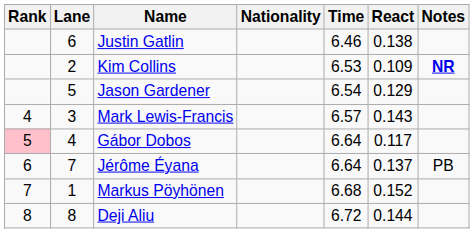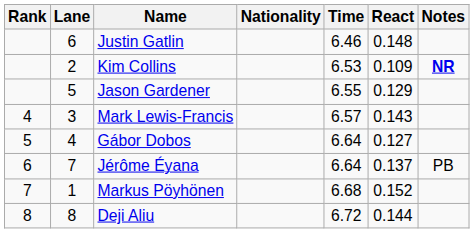Justin Gatlin | React: 0.138 -> 0.148
Jason Gardener | Time: 6.54 -> 6.55
Gábor Dobos | Rank: pink background -> no background
Gábor Dobos | React: 0.117 -> 0.127
